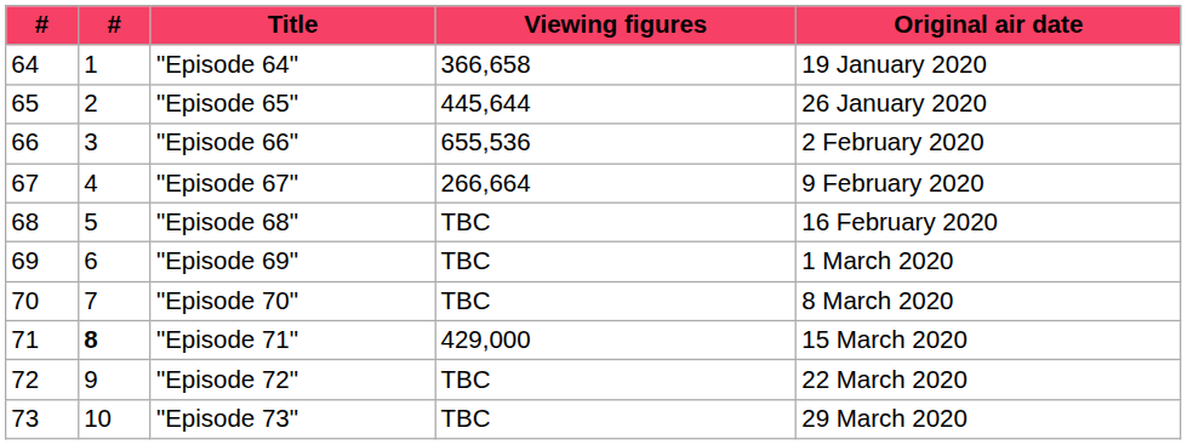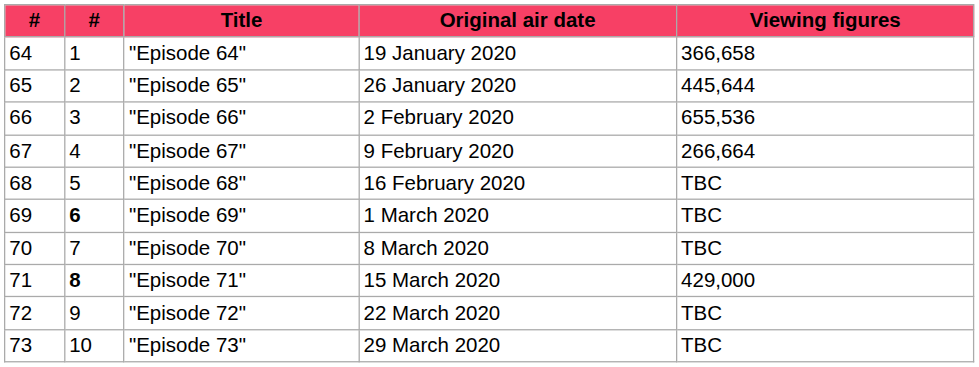columns swapped: Original air date <-> Viewing figures
"Episode 69" | column 2: normal -> bold
